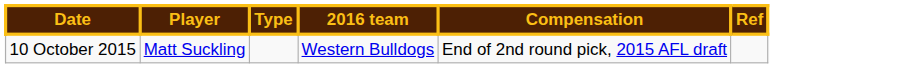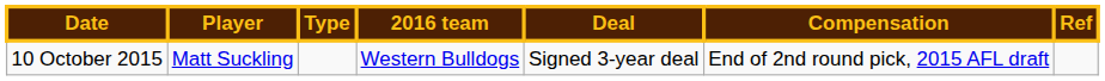+ column: Deal | Signed 3-year deal
